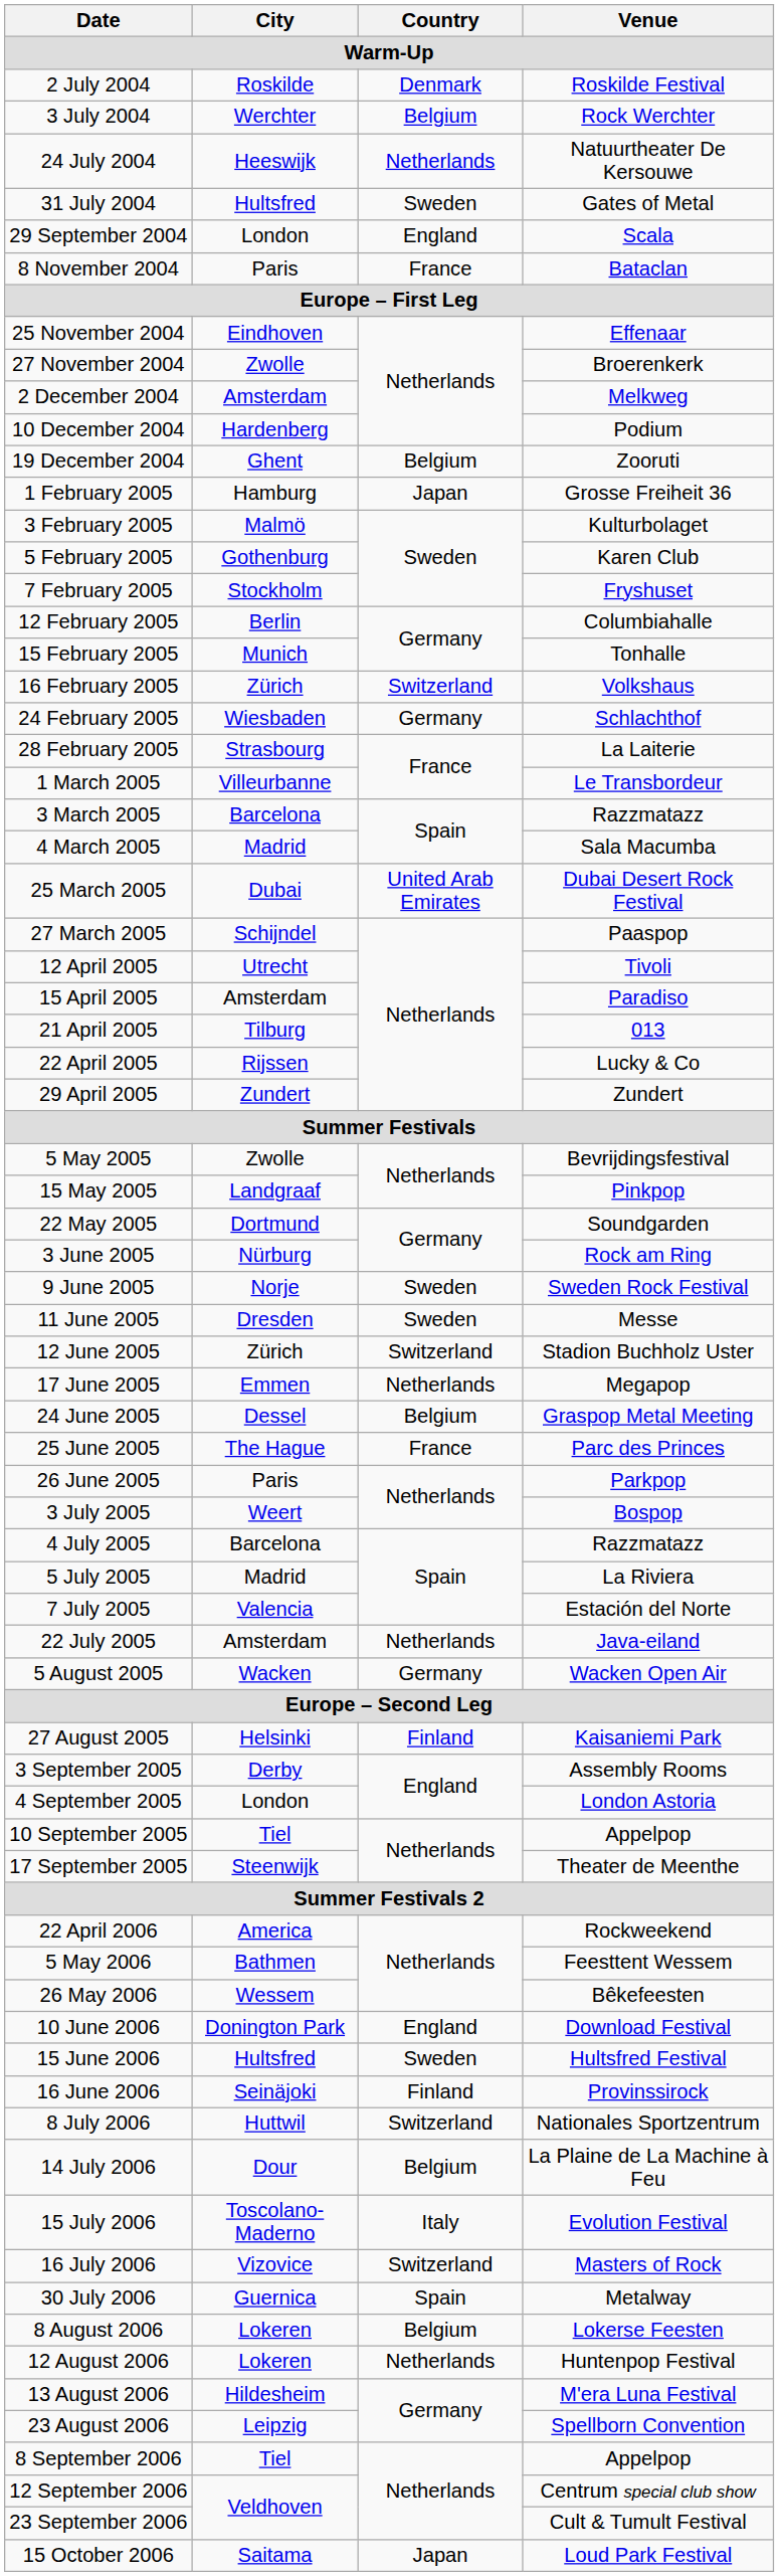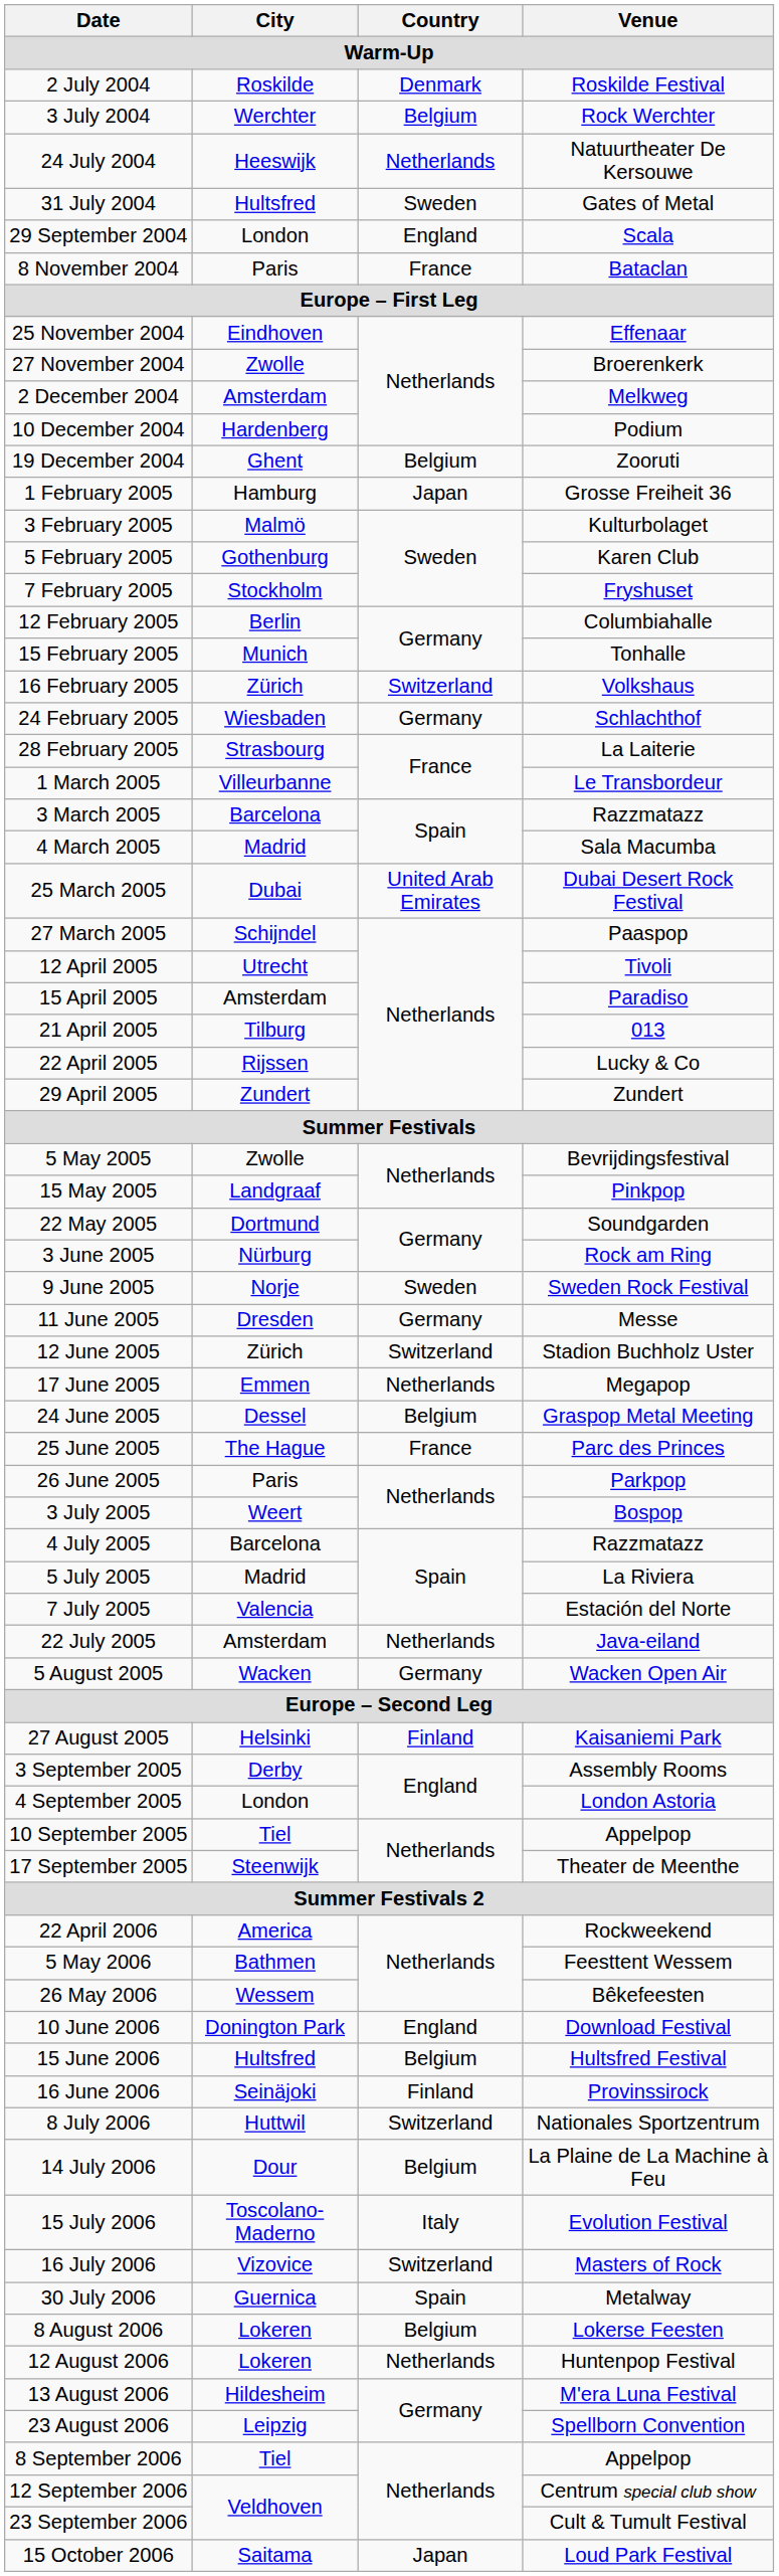11 June 2005 | Country: Sweden -> Germany
15 June 2006 | Country: Sweden -> Belgium
